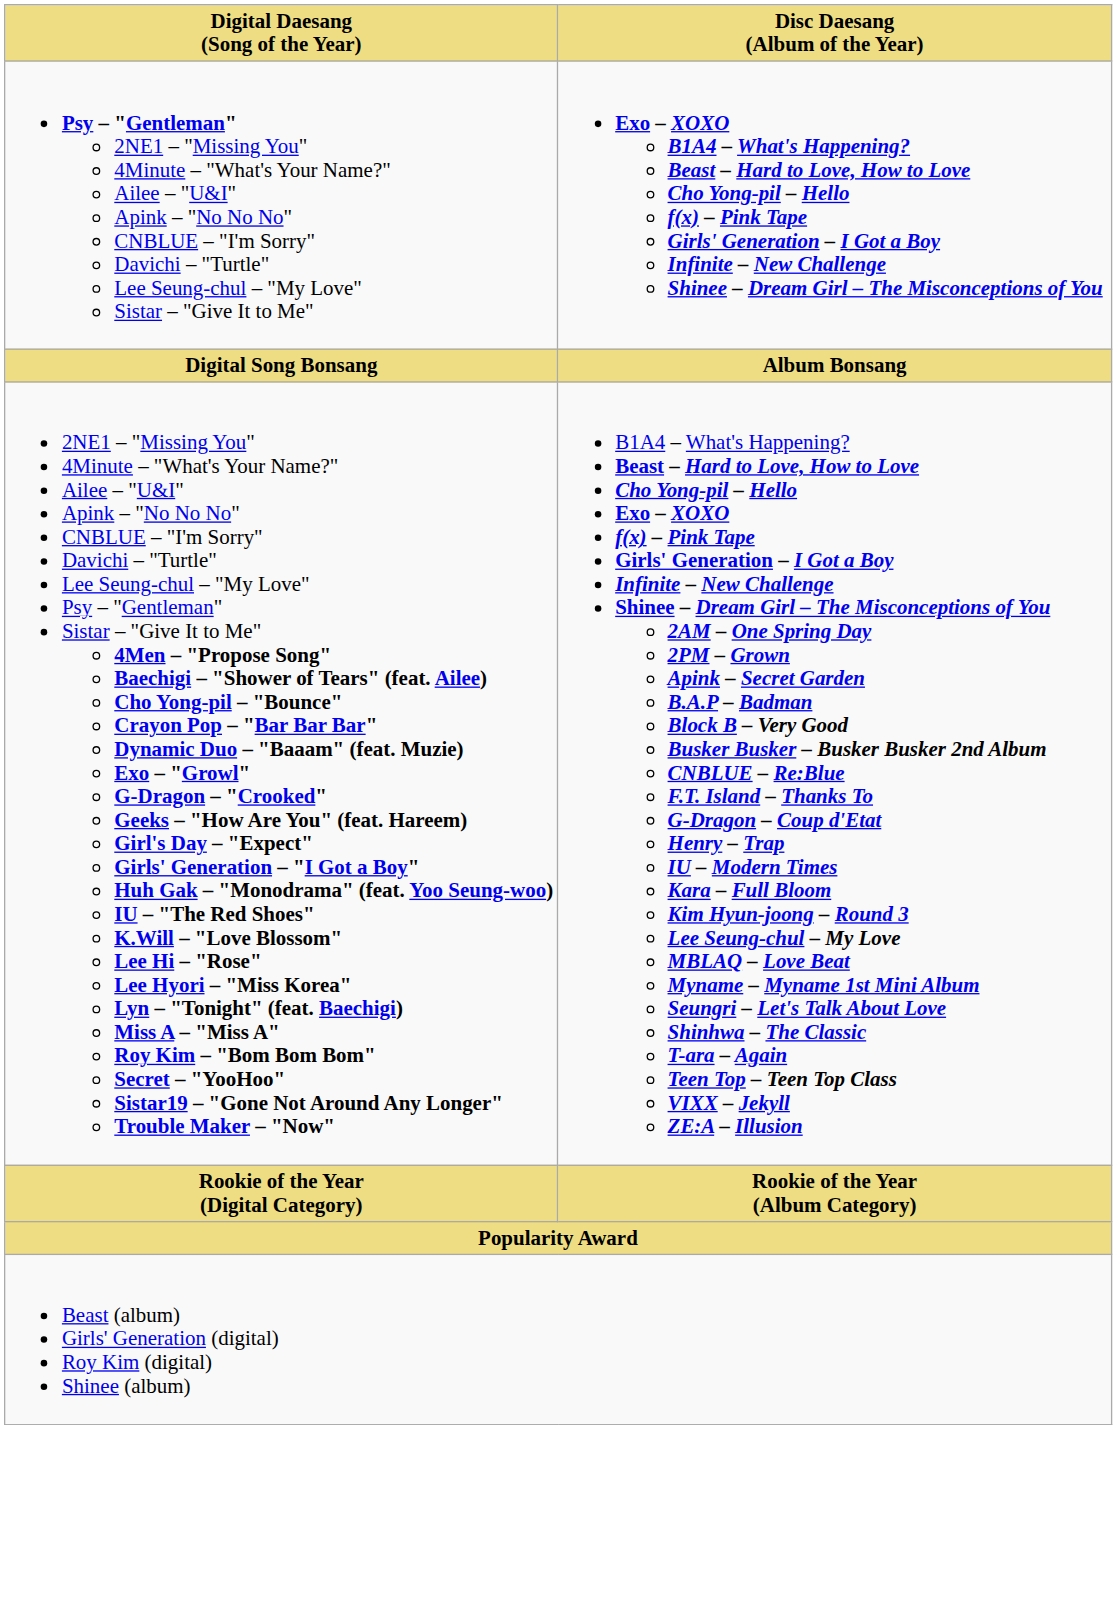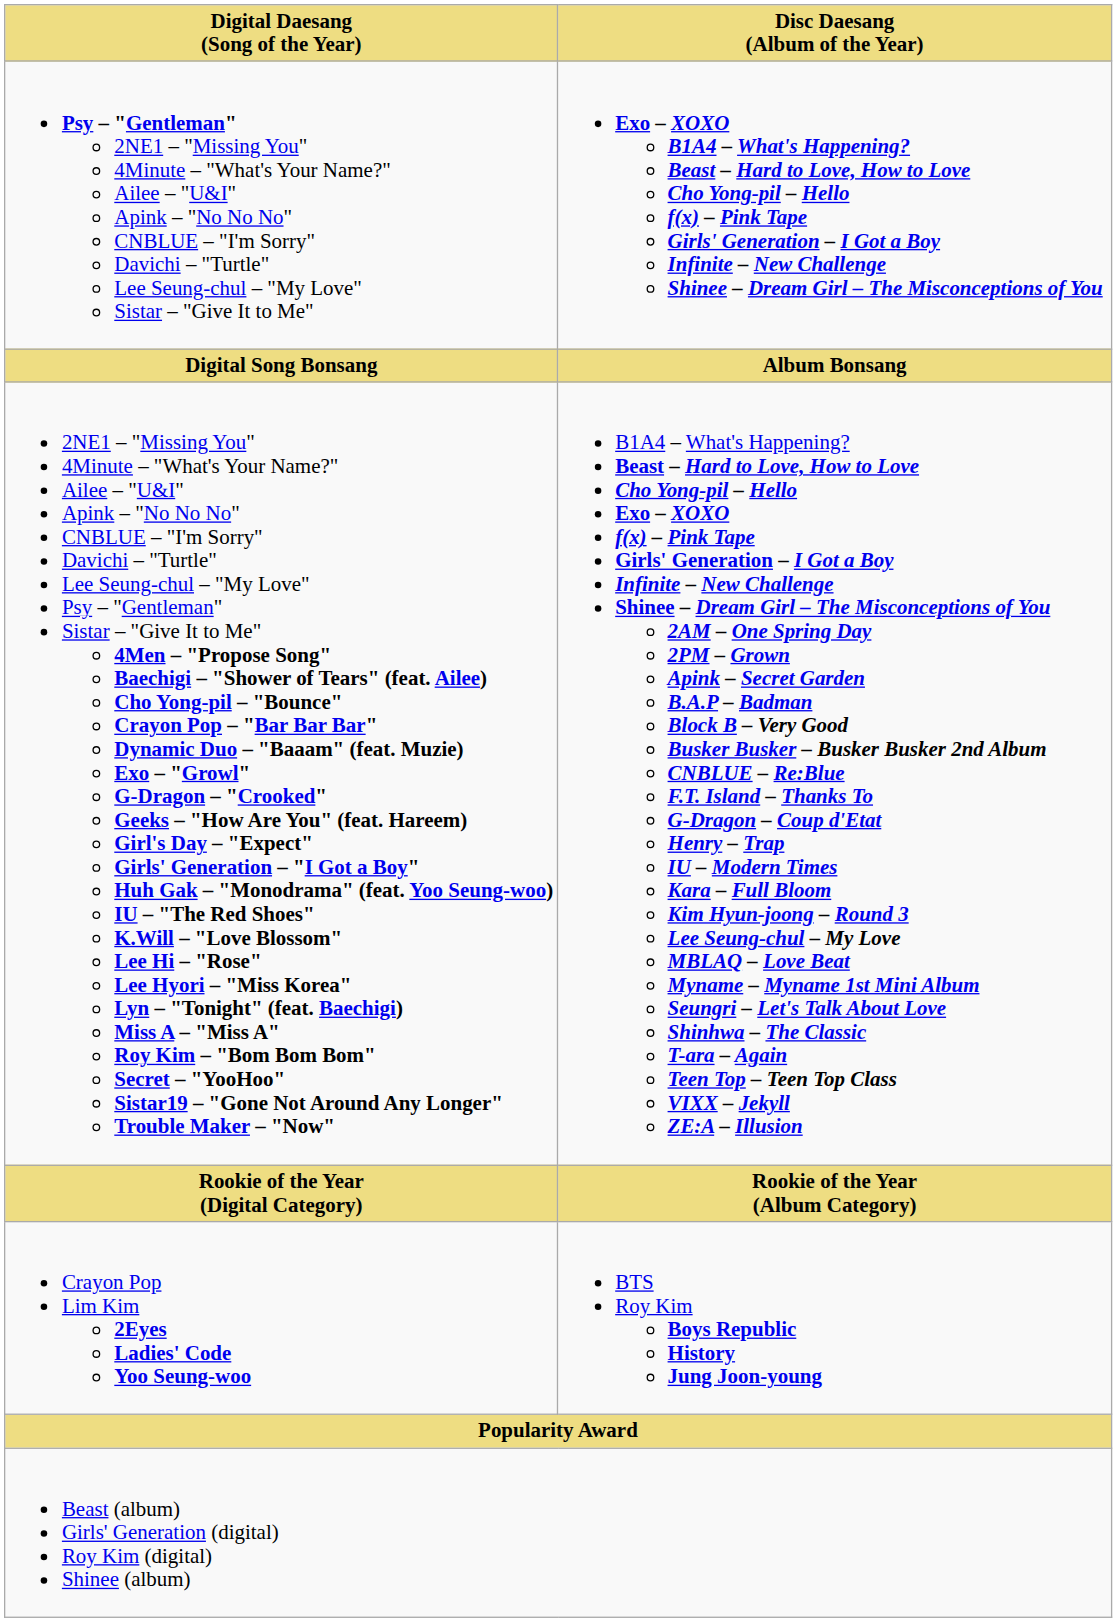+ row: Crayon Pop Lim Kim 2Eyes Ladies' Code Yoo Seung-woo | BTS Roy Kim Boys Republic History Jung Joon-young
